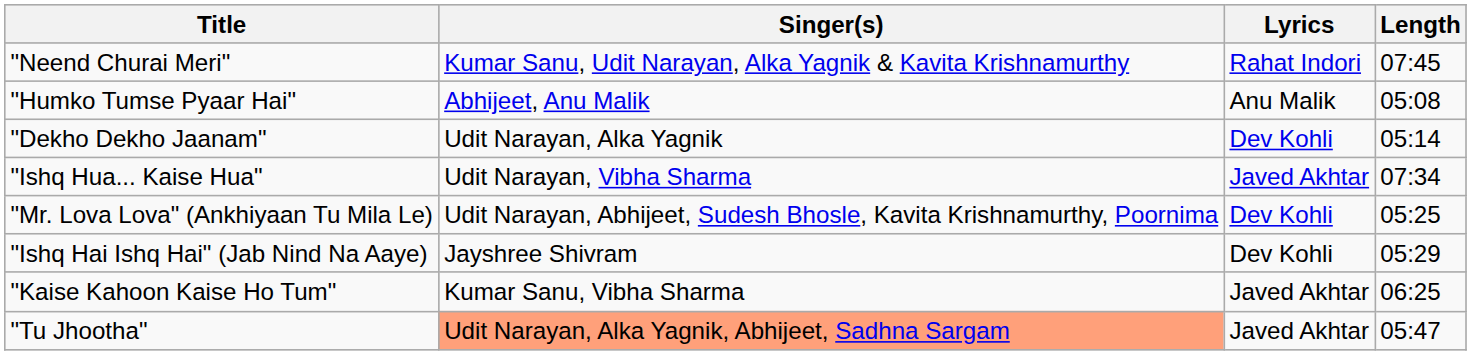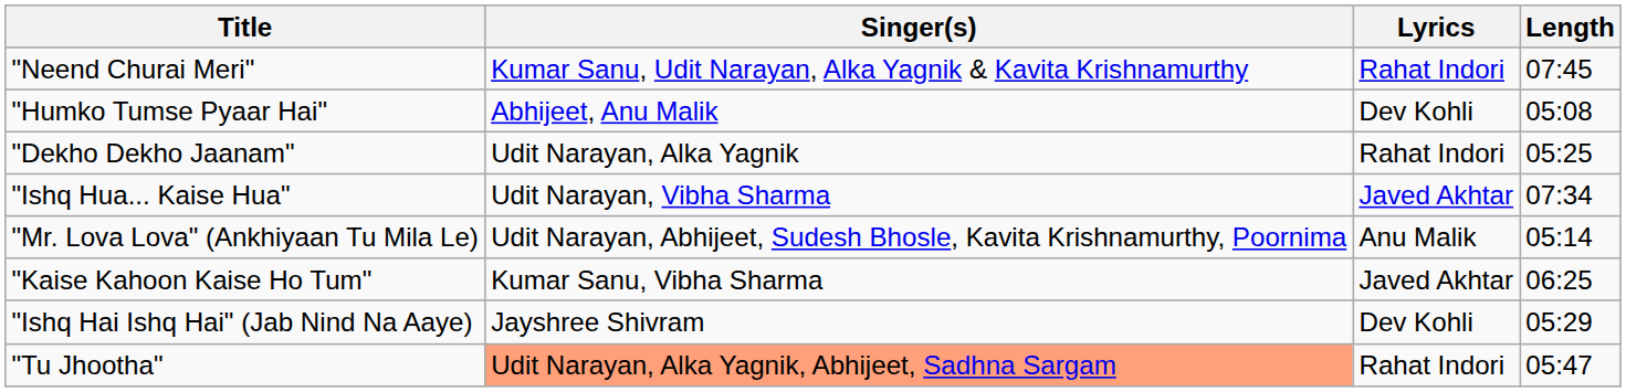"Humko Tumse Pyaar Hai" | Lyrics: Anu Malik -> Dev Kohli
"Dekho Dekho Jaanam" | Lyrics: Dev Kohli -> Rahat Indori
"Dekho Dekho Jaanam" | Length: 05:14 -> 05:25
"Mr. Lova Lova" (Ankhiyaan Tu Mila Le) | Lyrics: Dev Kohli -> Anu Malik
"Mr. Lova Lova" (Ankhiyaan Tu Mila Le) | Length: 05:25 -> 05:14
rows swapped: "Kaise Kahoon Kaise Ho Tum" <-> "Ishq Hai Ishq Hai" (Jab Nind Na Aaye)
"Tu Jhootha" | Lyrics: Javed Akhtar -> Rahat Indori
